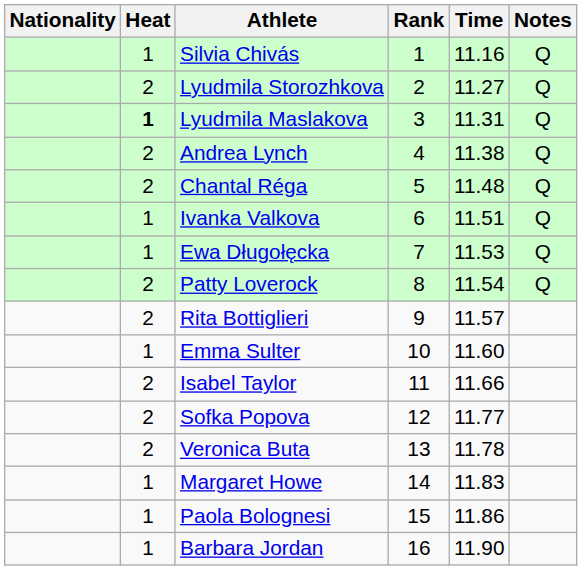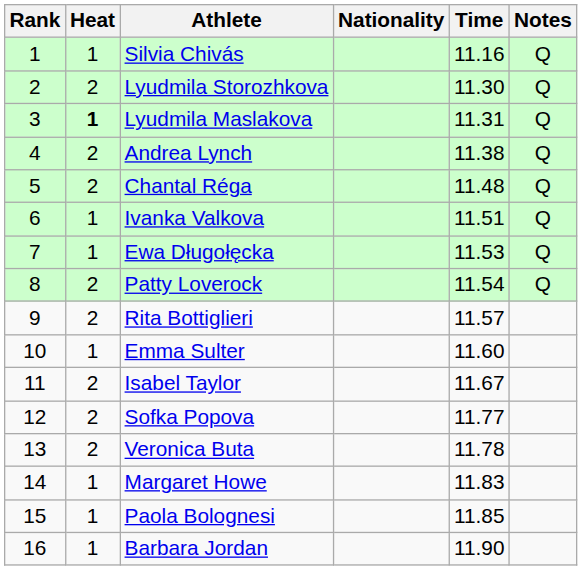columns swapped: Rank <-> Nationality
Lyudmila Storozhkova | Time: 11.27 -> 11.30
Isabel Taylor | Time: 11.66 -> 11.67
Paola Bolognesi | Time: 11.86 -> 11.85
